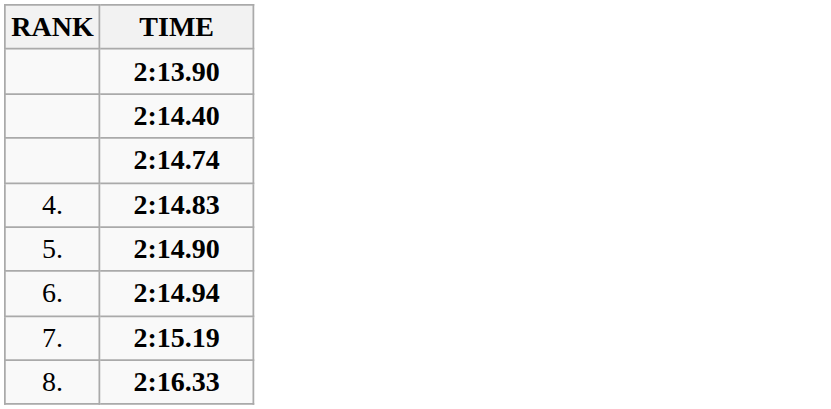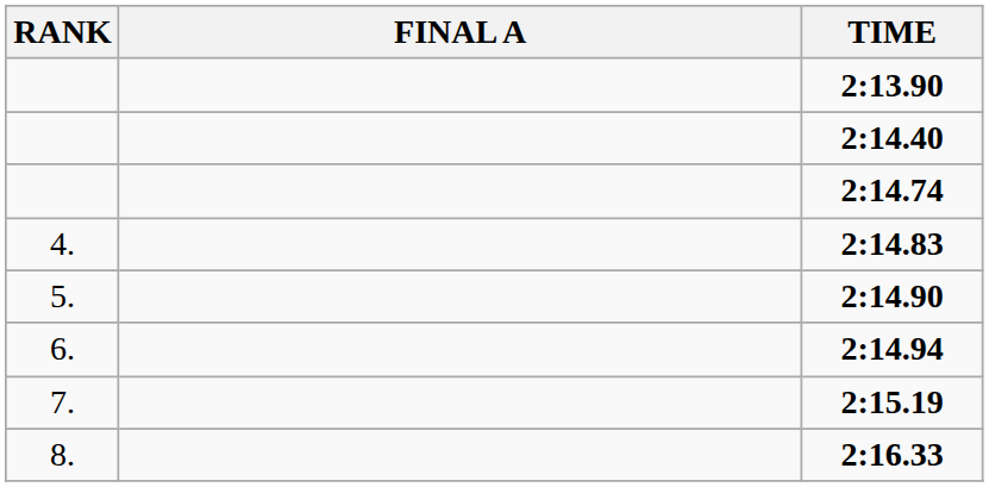+ column: FINAL A
